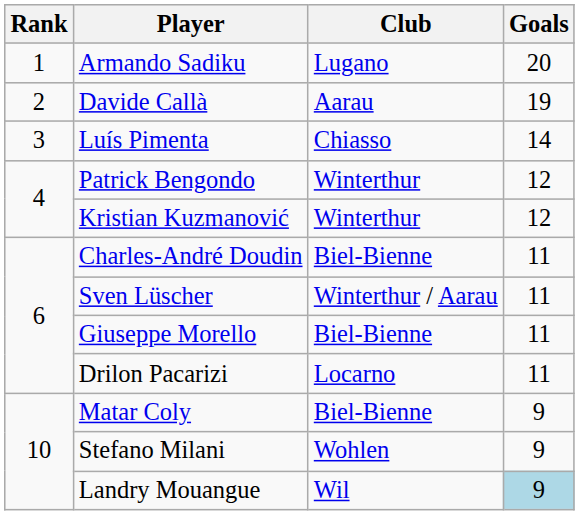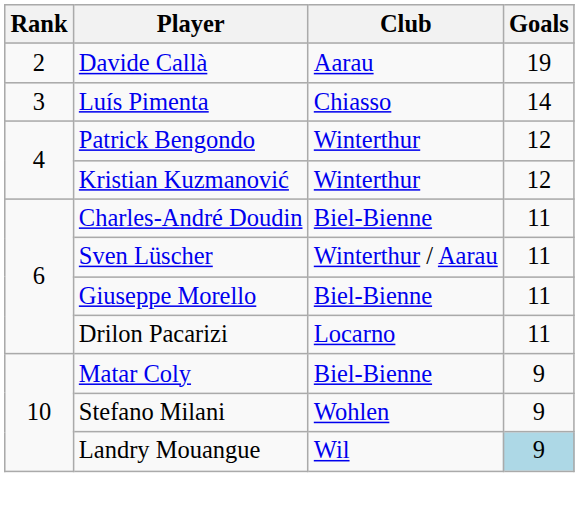- row: 1 | Armando Sadiku | Lugano | 20
